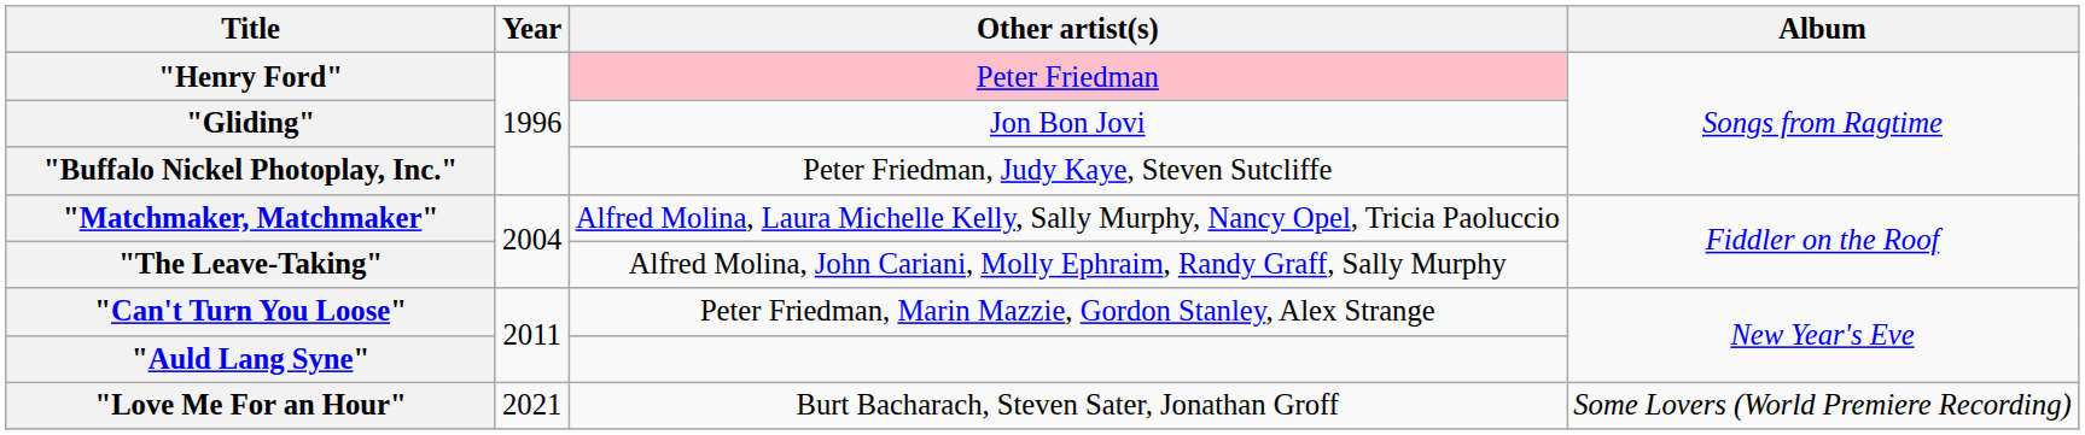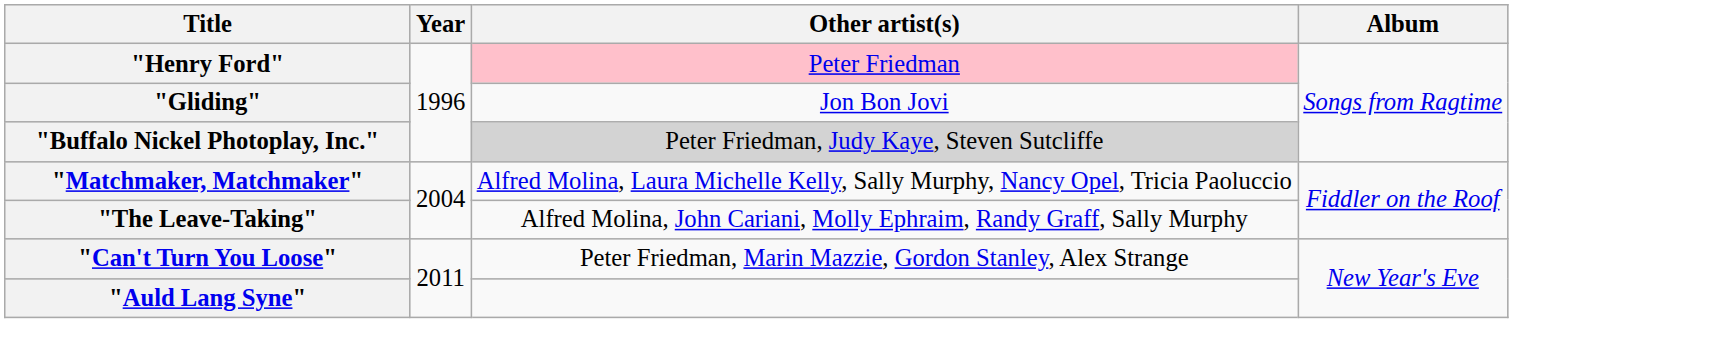"Buffalo Nickel Photoplay, Inc." | Other artist(s): no background -> lightgrey background
- row: "Love Me For an Hour" | 2021 | Burt Bacharach, Steven Sater, Jonathan Groff | Some Lovers (World Premiere Recording)
